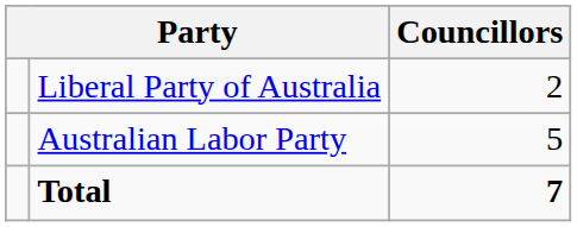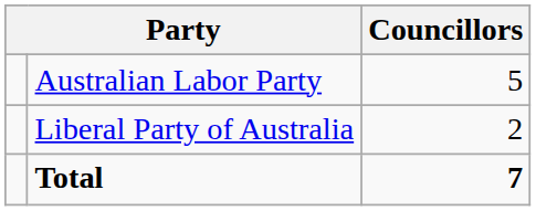rows swapped: Australian Labor Party <-> Liberal Party of Australia
